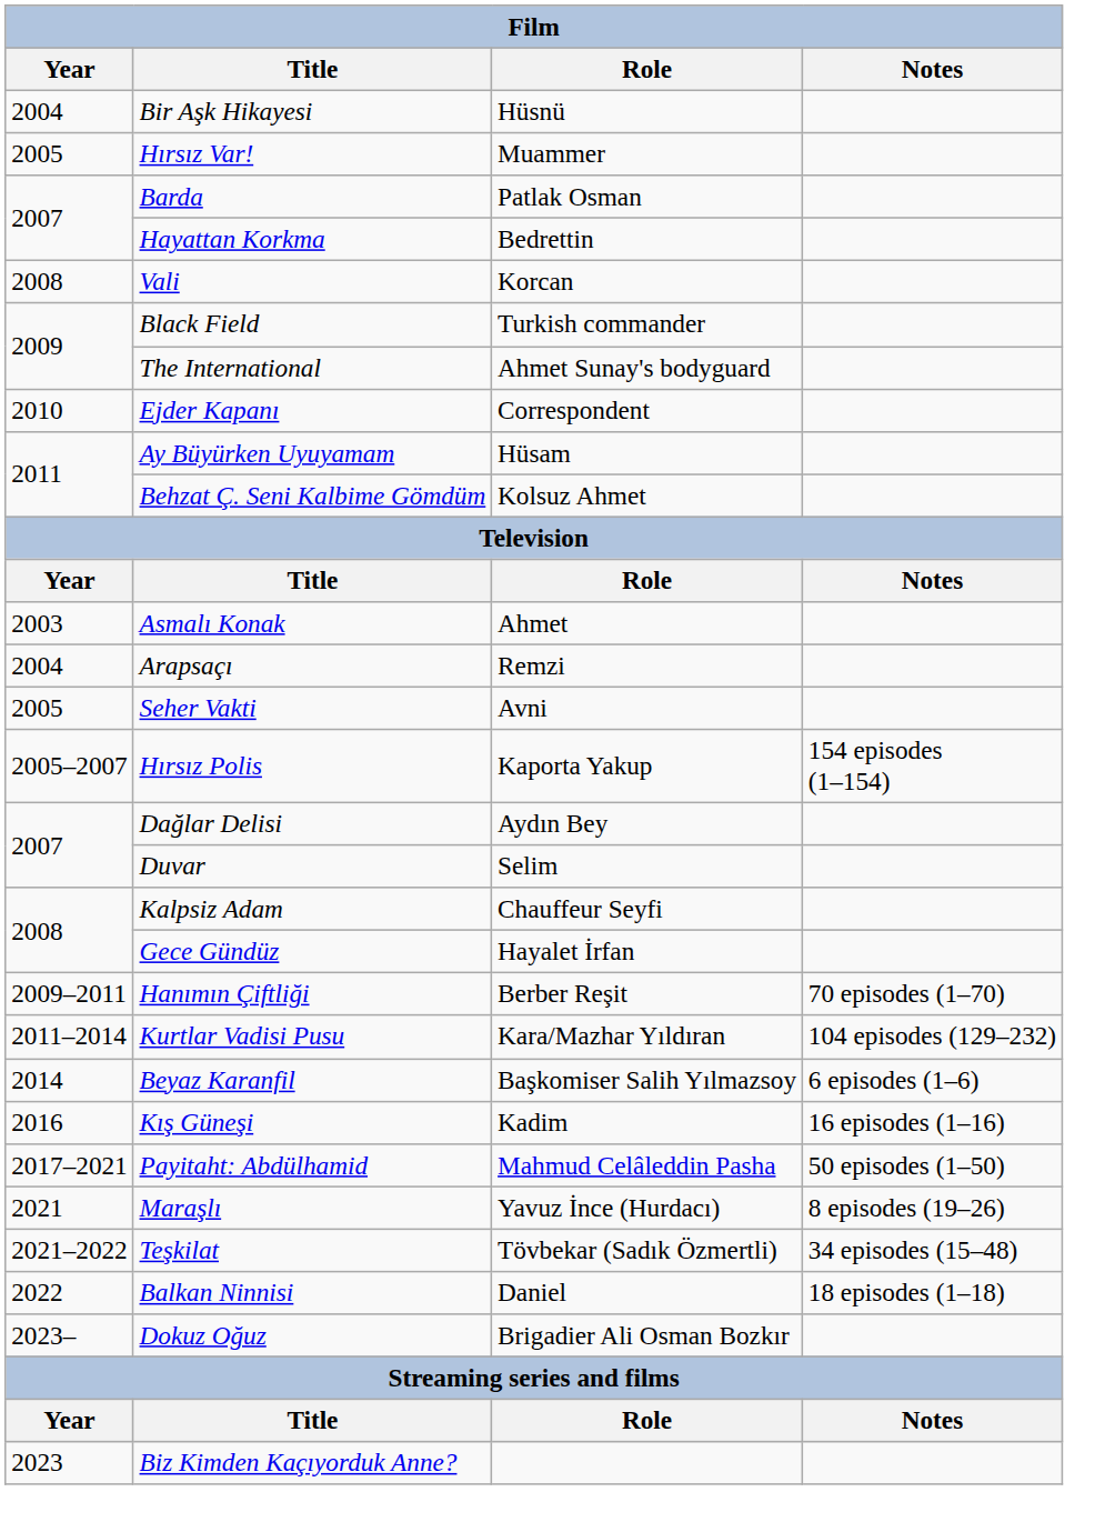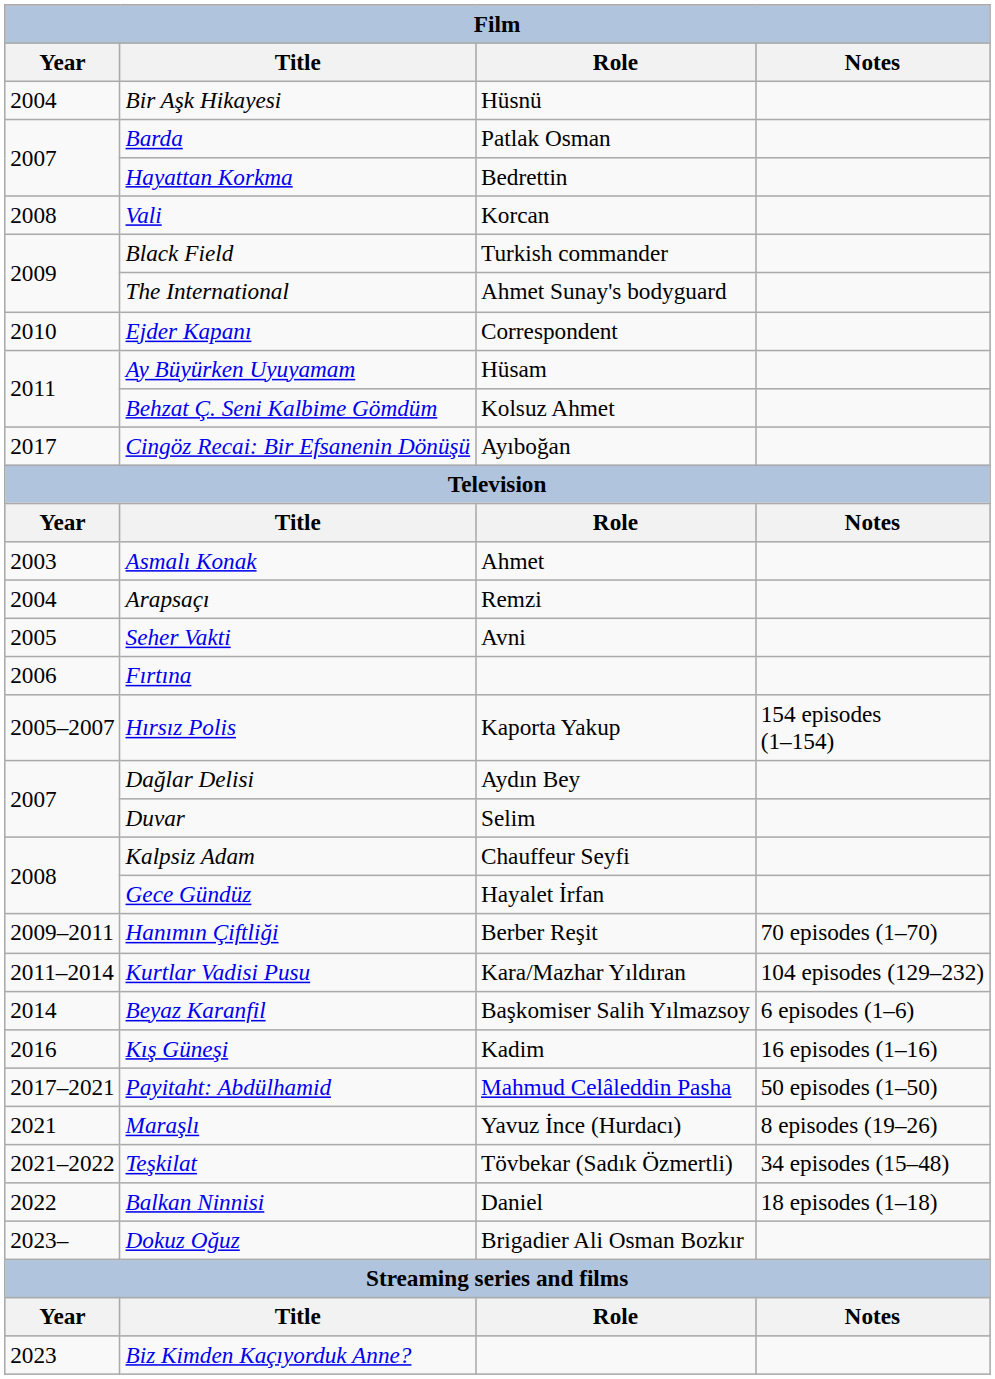- row: 2005 | Hırsız Var! | Muammer
+ row: 2017 | Cingöz Recai: Bir Efsanenin Dönüşü | Ayıboğan
+ row: 2006 | Fırtına
